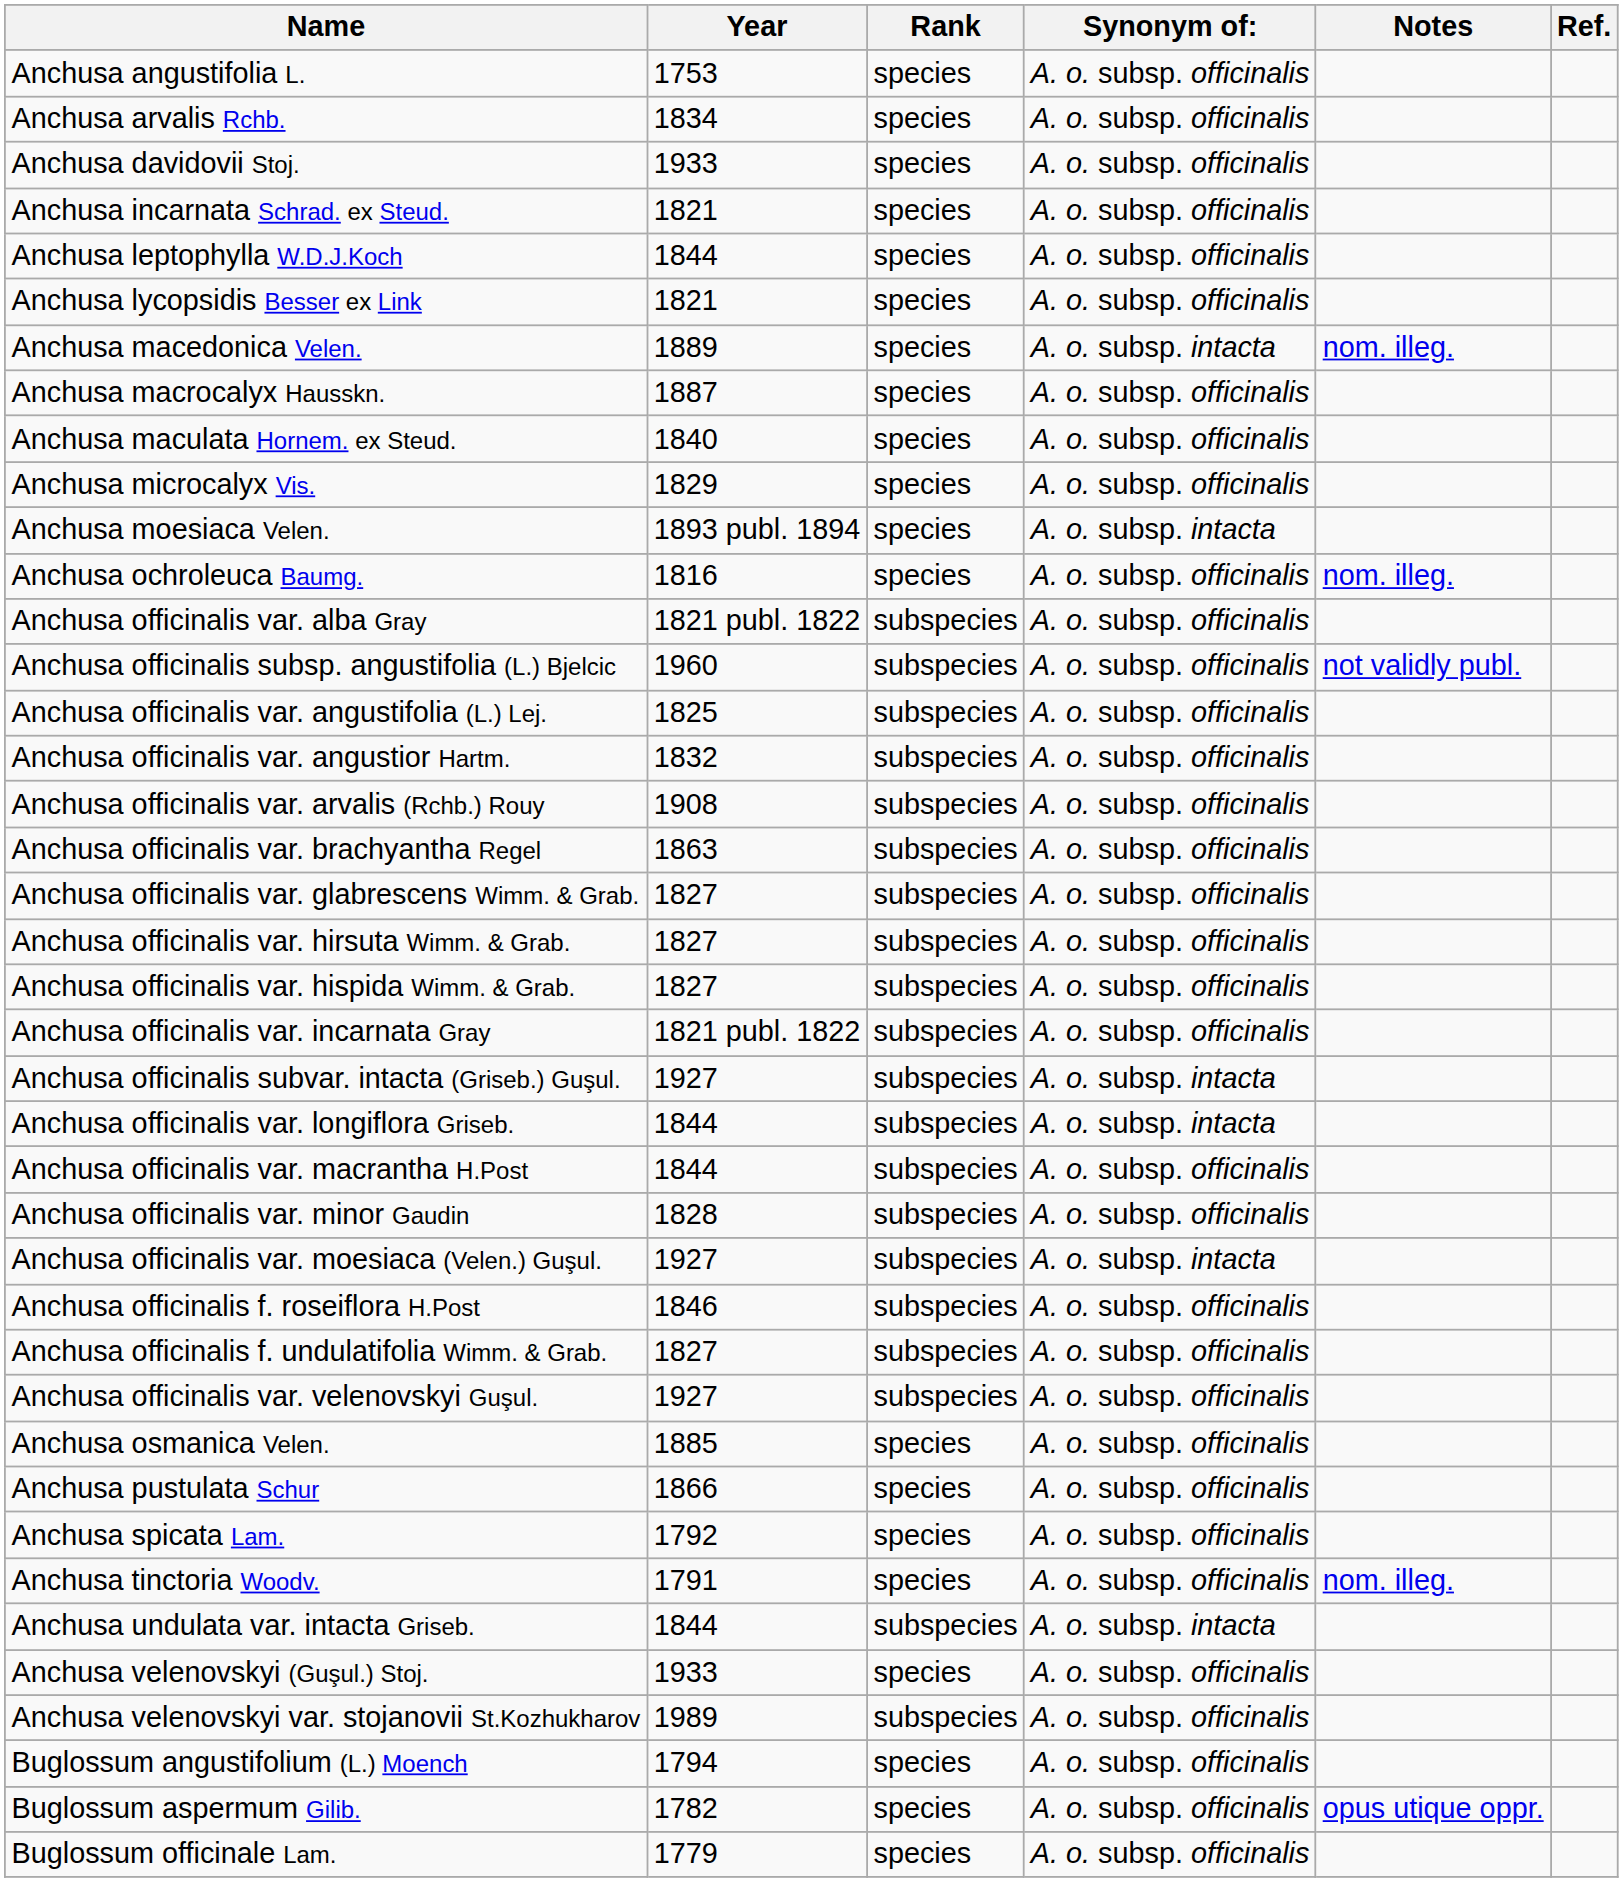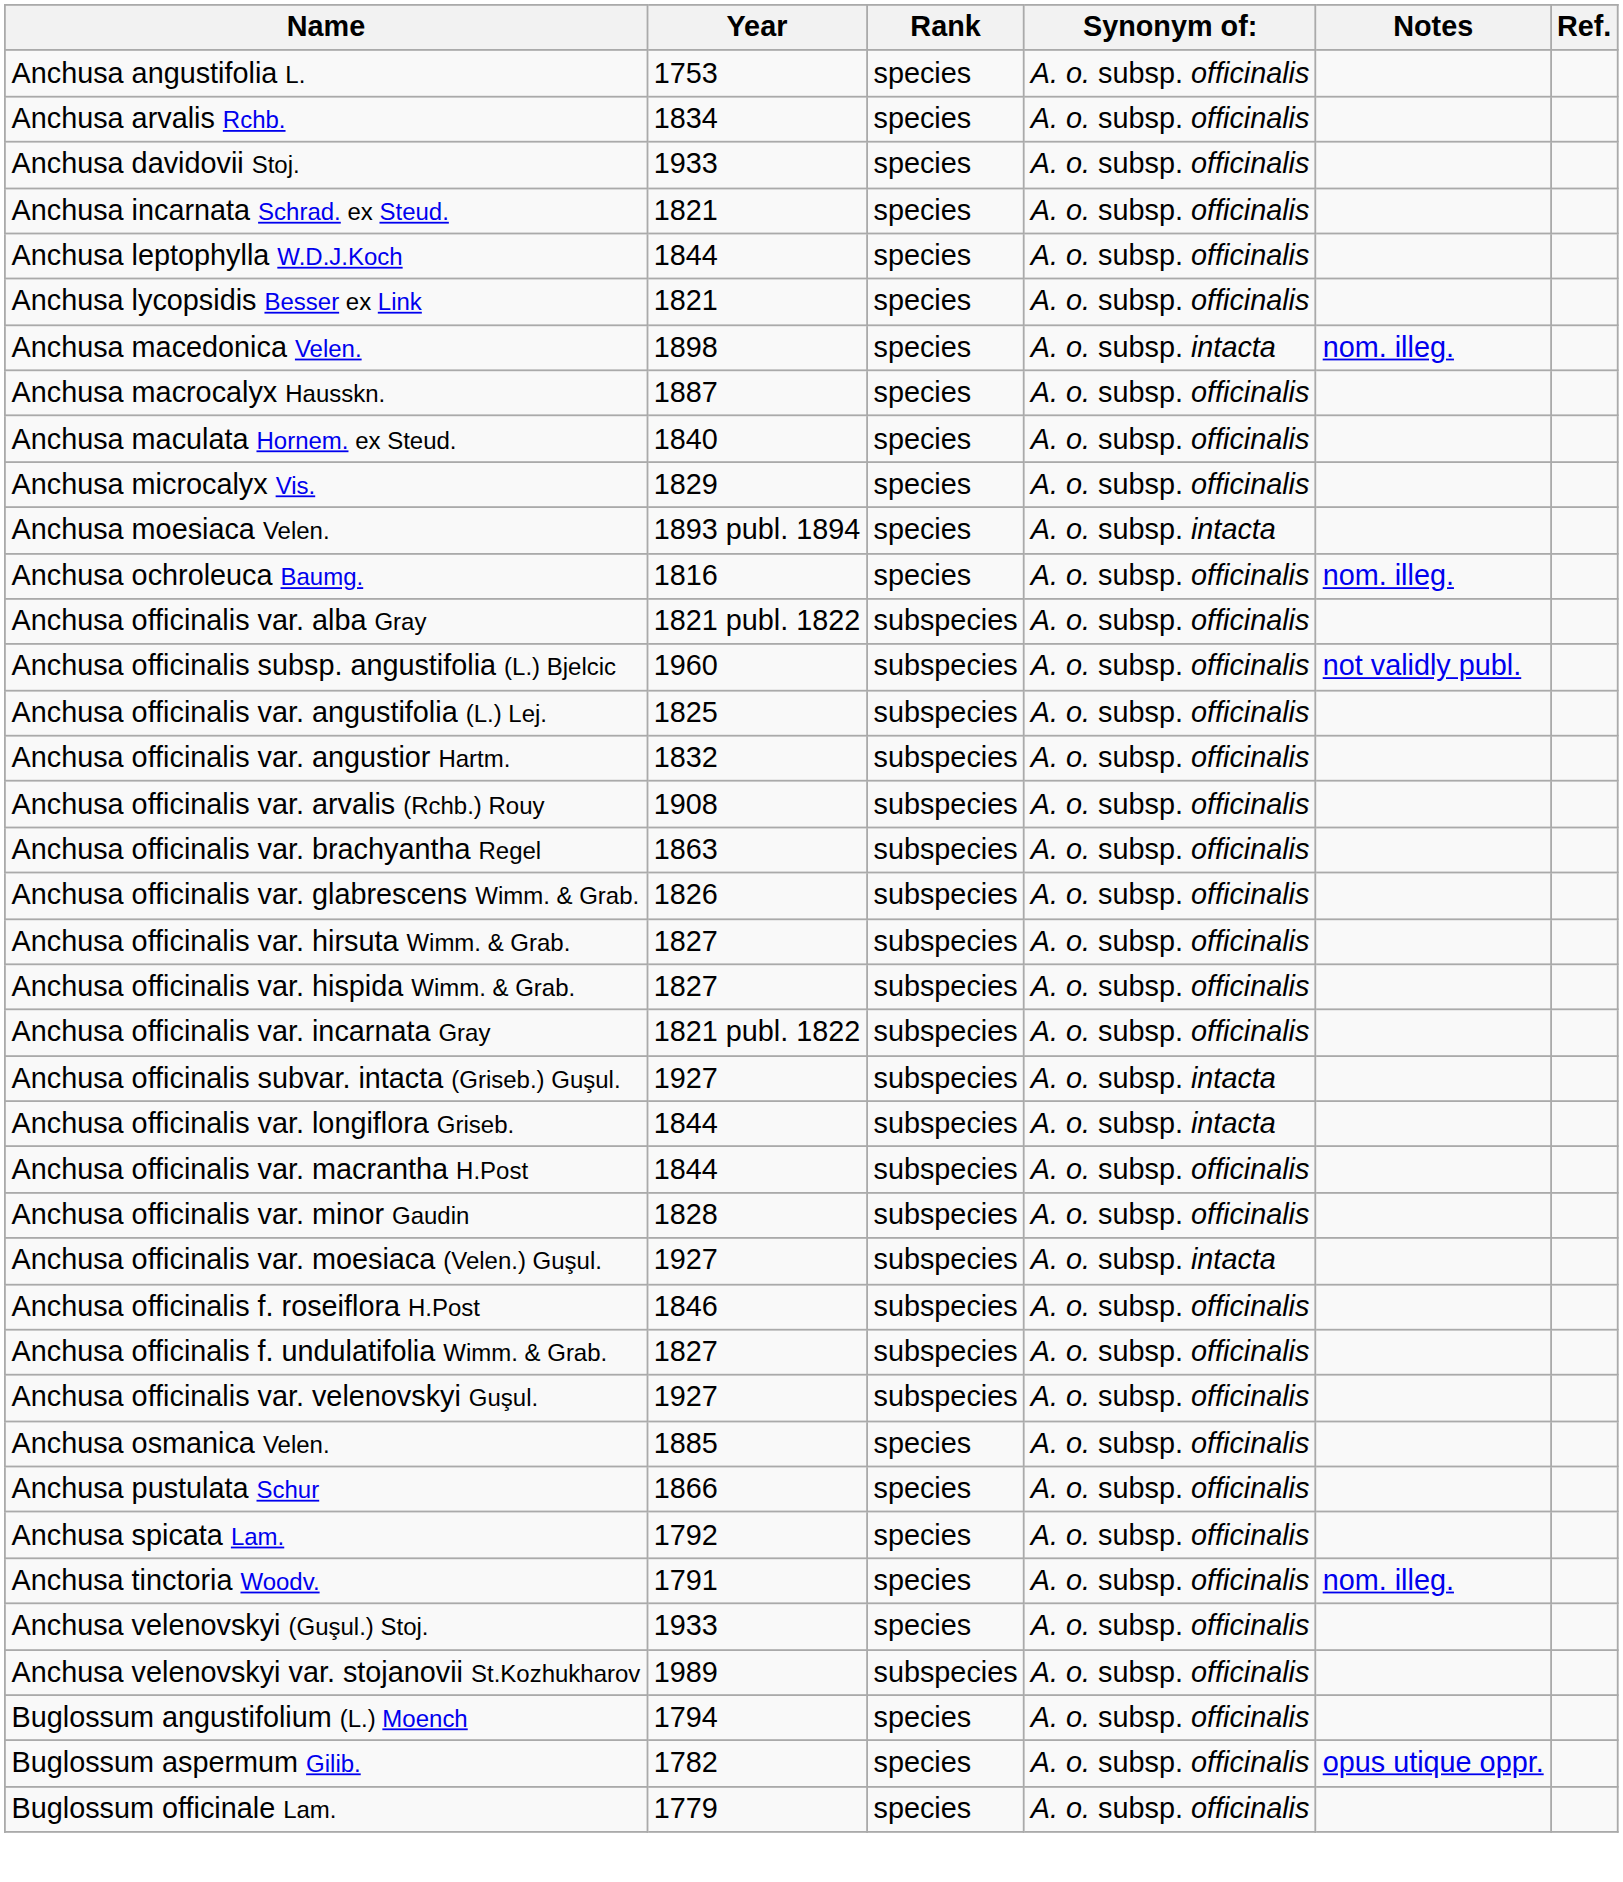Anchusa macedonica Velen. | Year: 1889 -> 1898
Anchusa officinalis var. glabrescens Wimm. & Grab. | Year: 1827 -> 1826
- row: Anchusa undulata var. intacta Griseb. | 1844 | subspecies | A. o. subsp. intacta
